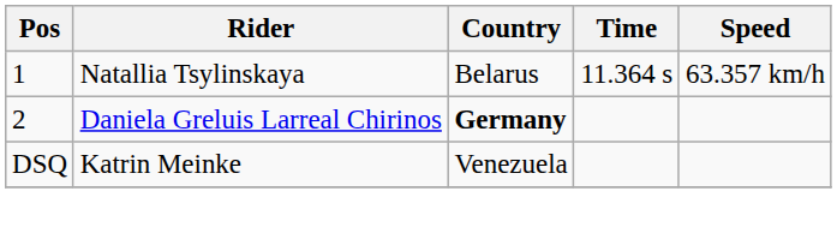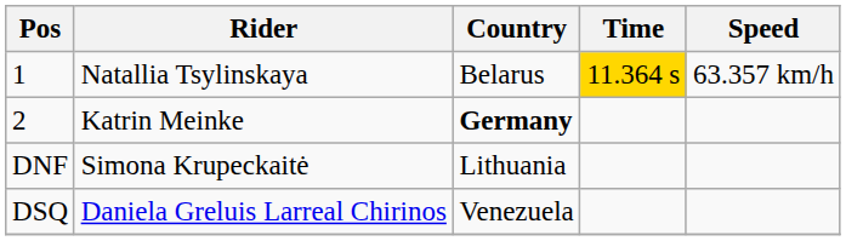1 | Time: no background -> gold background
2 | Rider: Daniela Greluis Larreal Chirinos -> Katrin Meinke
+ row: DNF | Simona Krupeckaitė | Lithuania
DSQ | Rider: Katrin Meinke -> Daniela Greluis Larreal Chirinos
